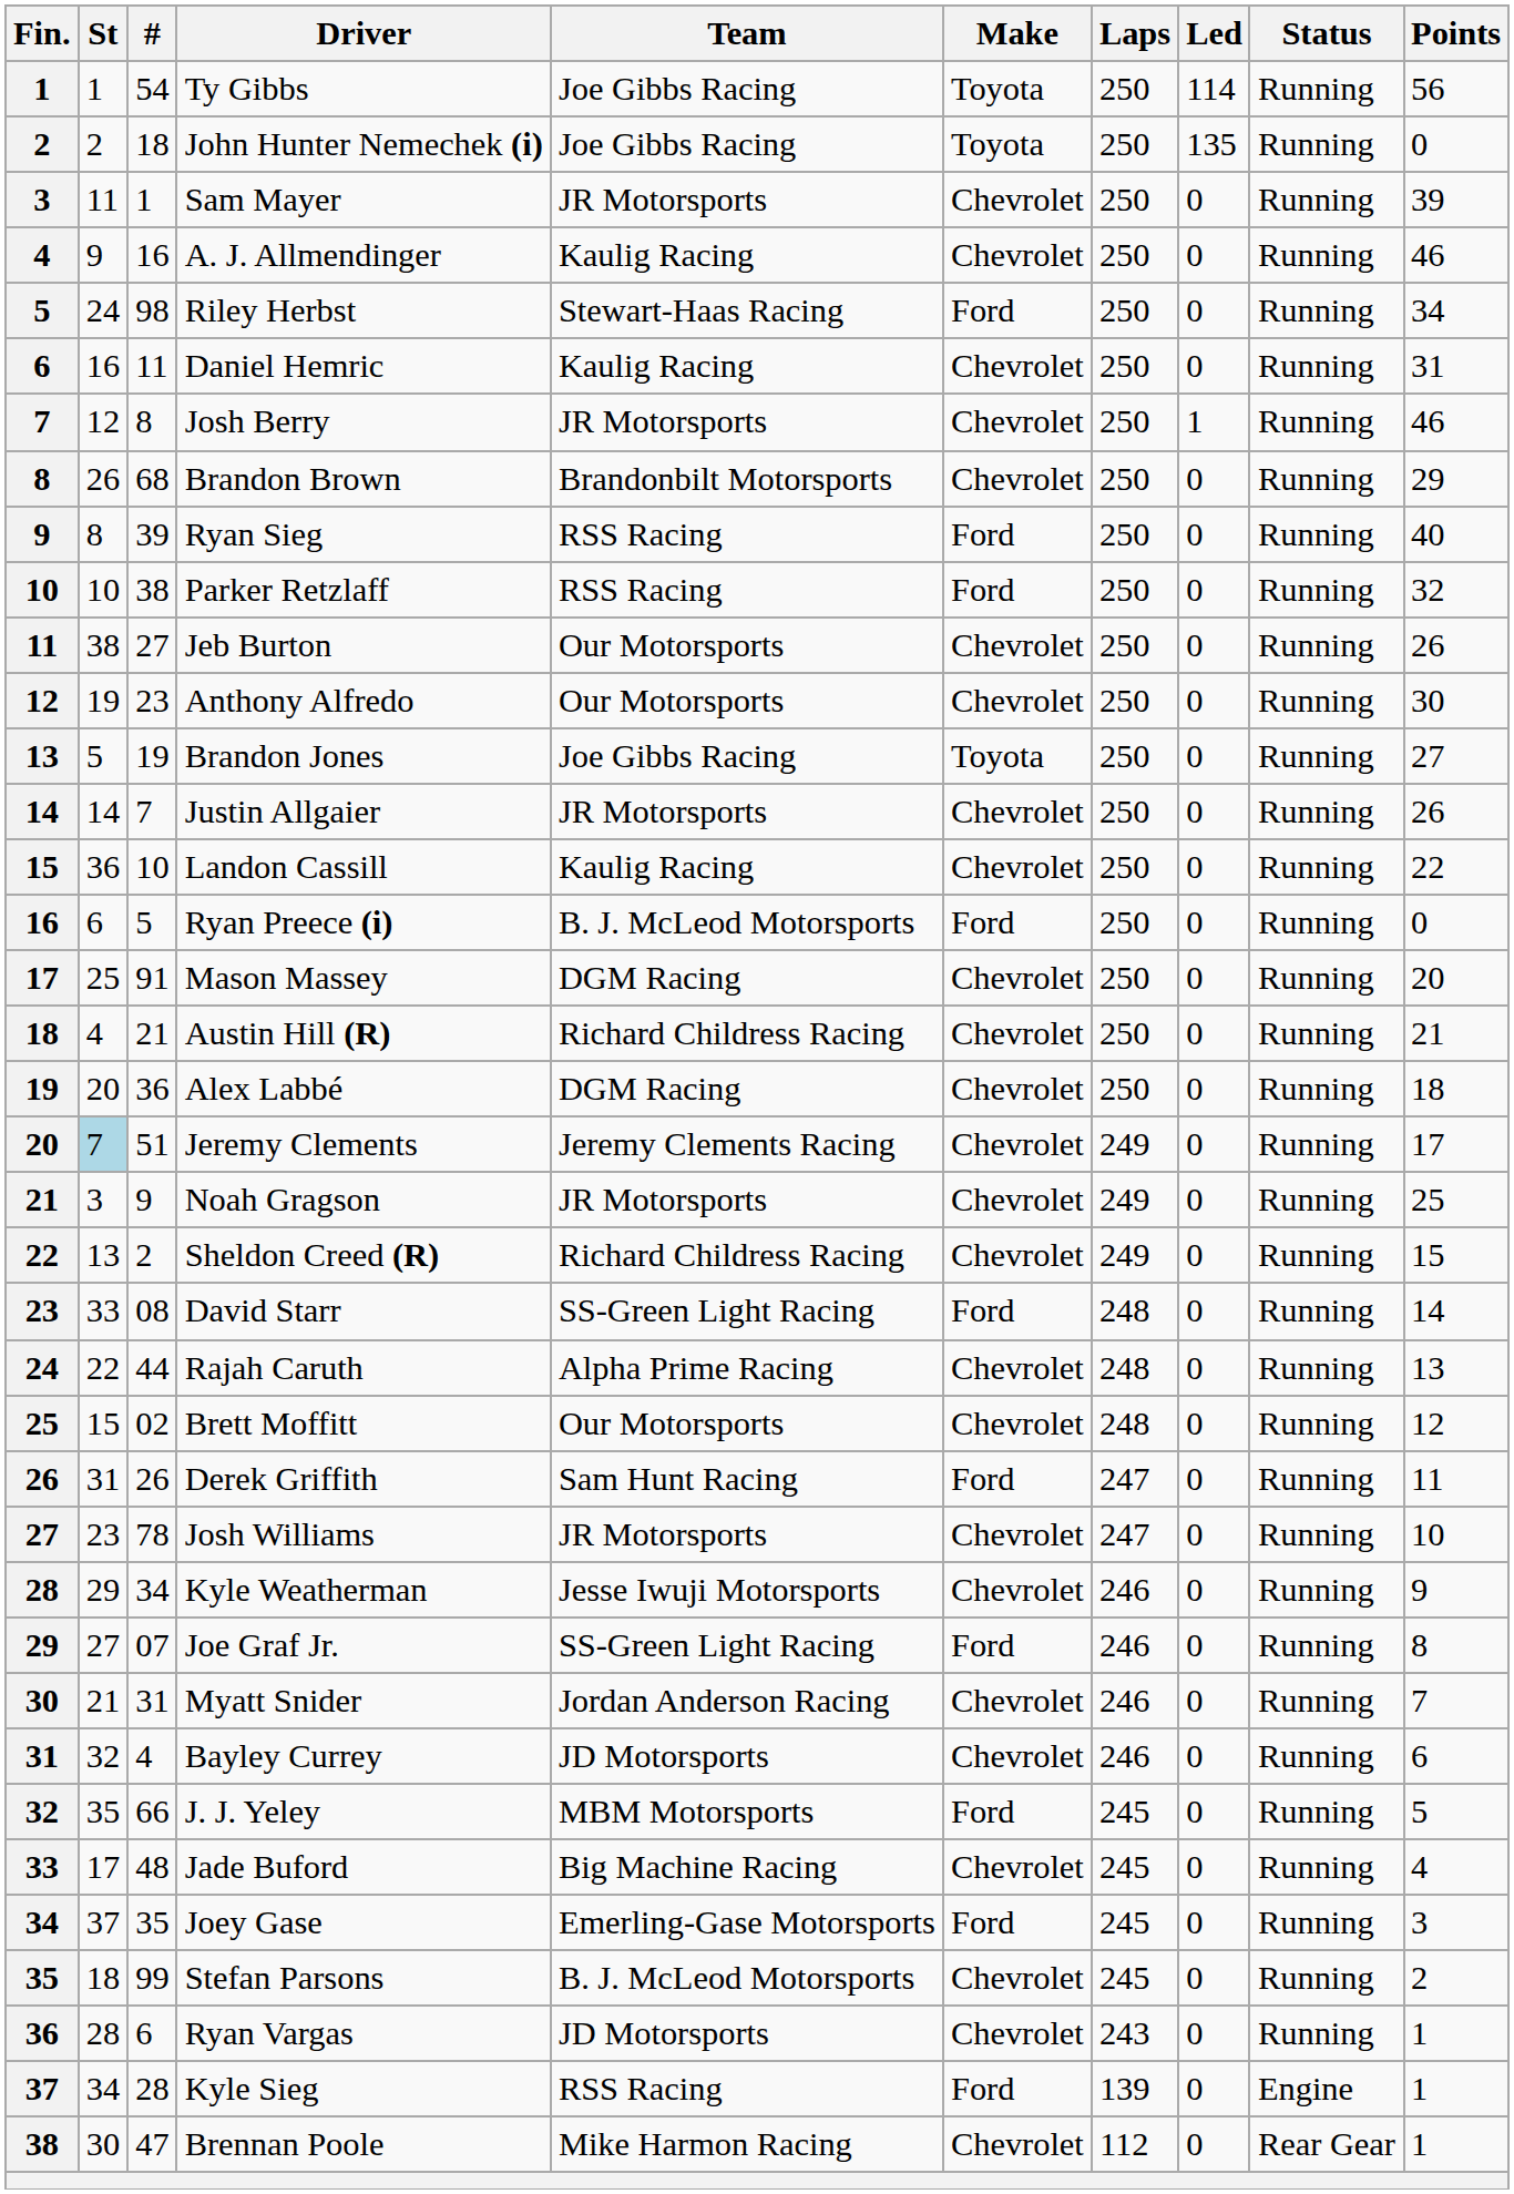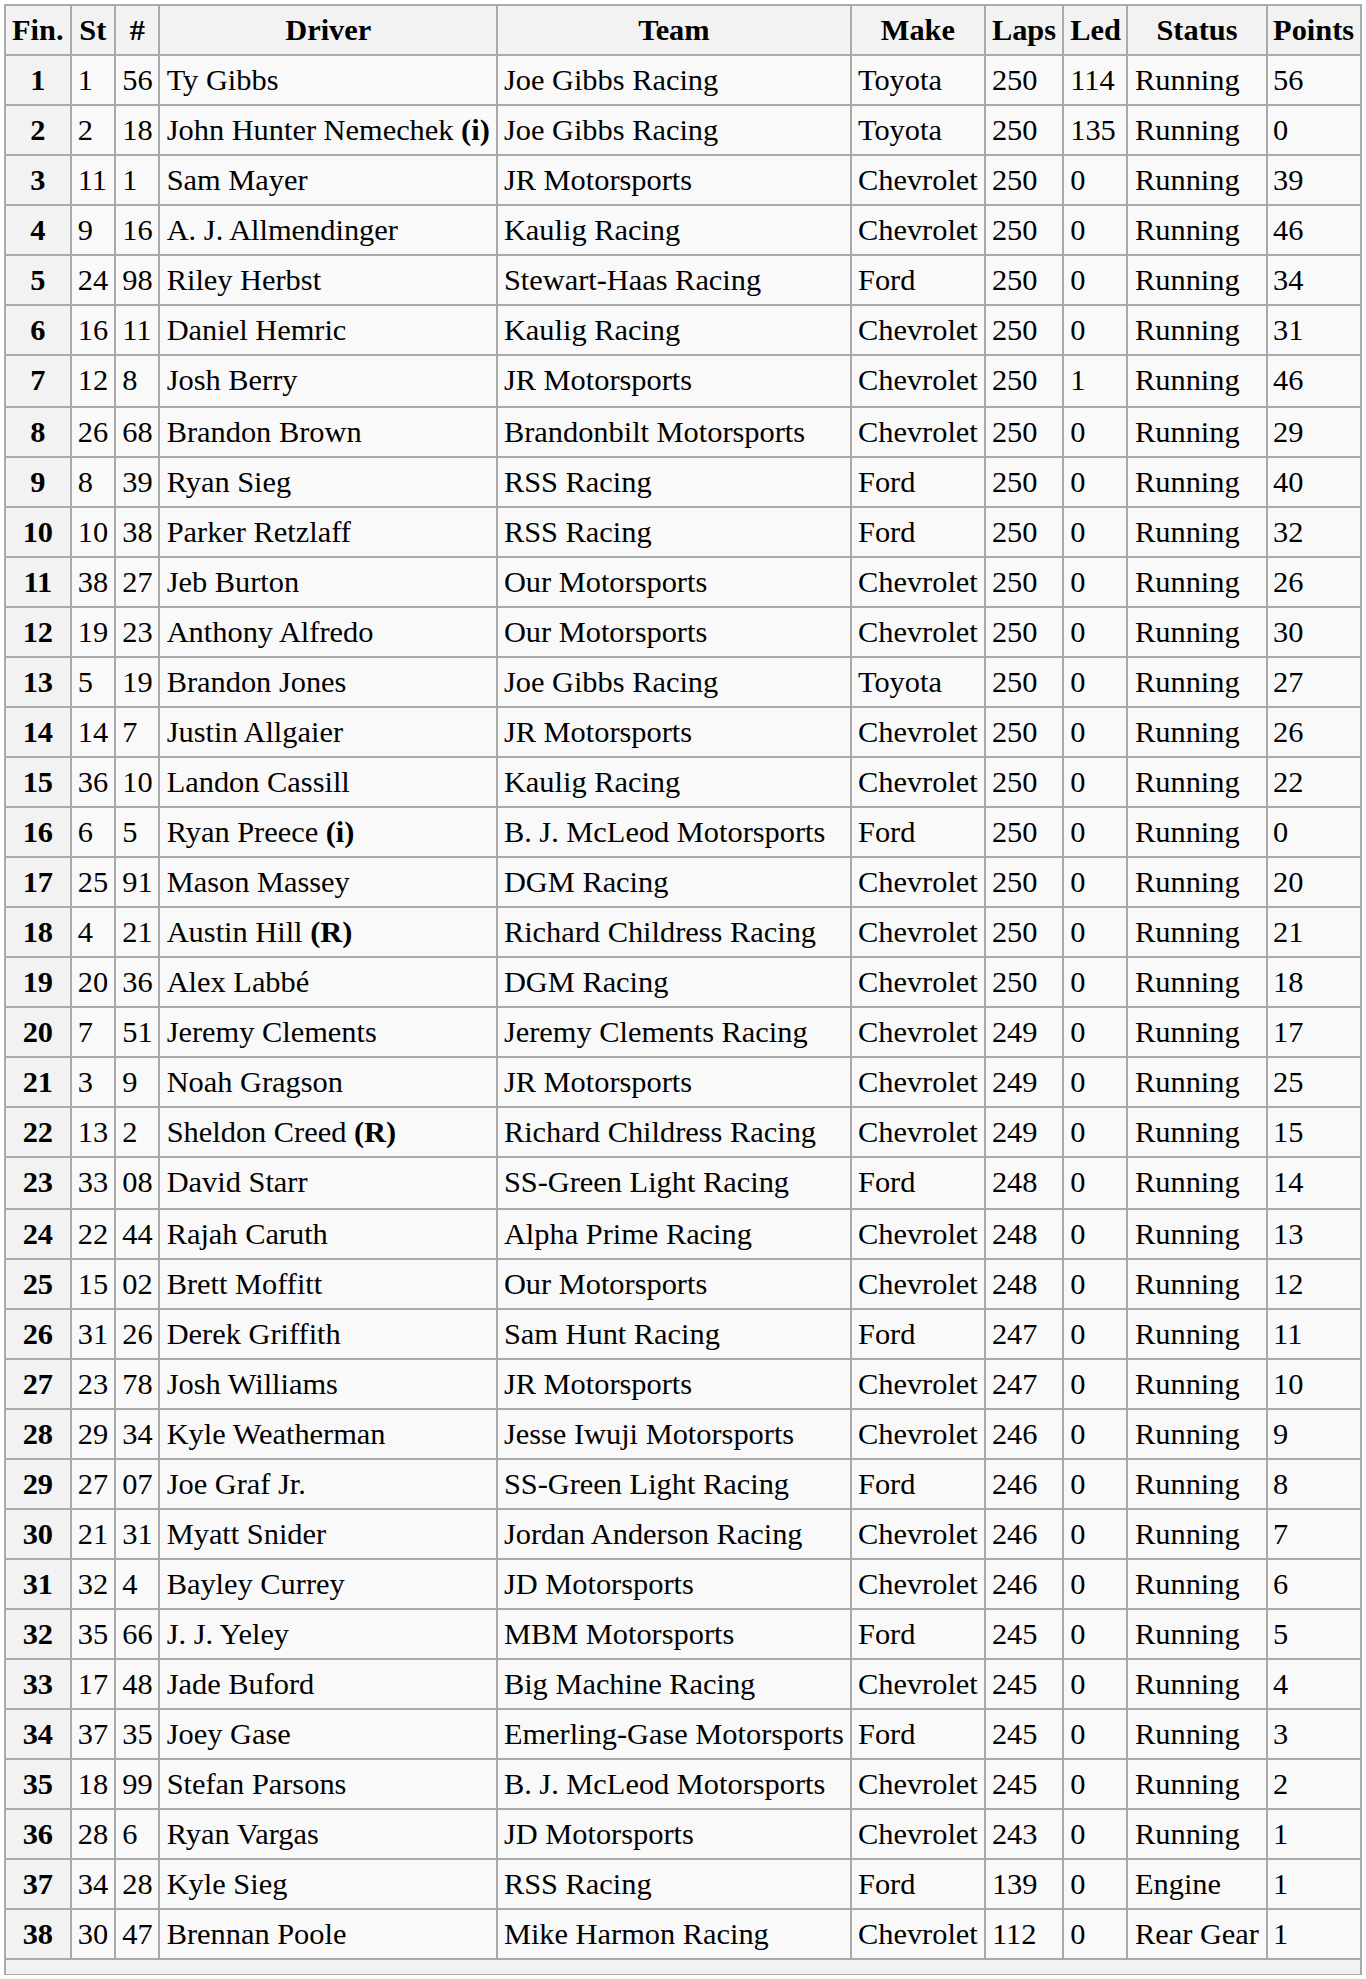Ty Gibbs | #: 54 -> 56
Jeremy Clements | St: lightblue background -> no background
